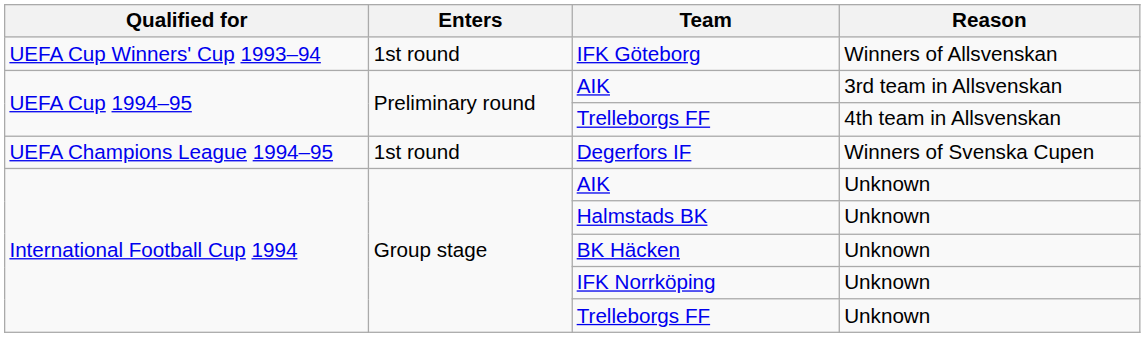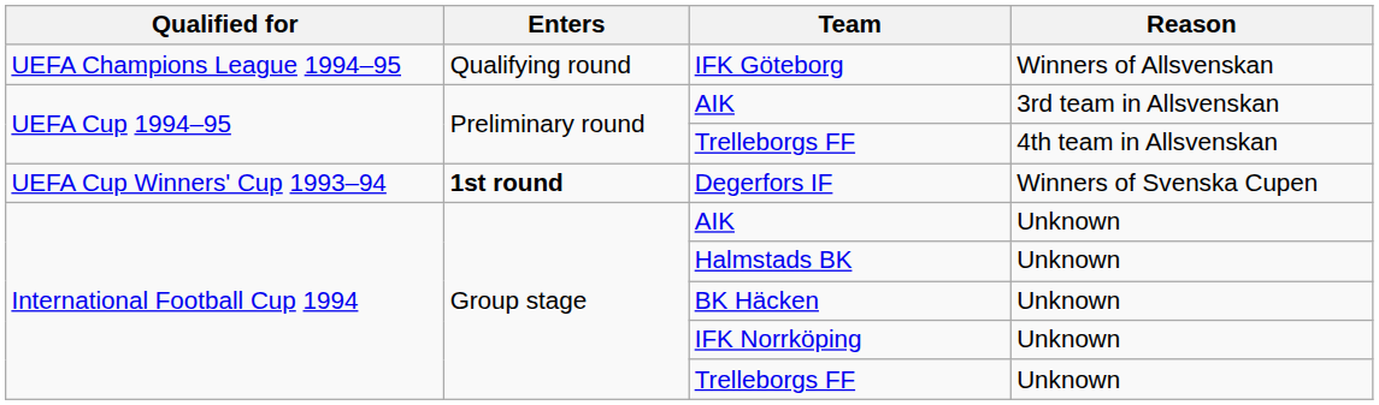IFK Göteborg | Qualified for: UEFA Cup Winners' Cup 1993–94 -> UEFA Champions League 1994–95
IFK Göteborg | Enters: 1st round -> Qualifying round
Degerfors IF | Qualified for: UEFA Champions League 1994–95 -> UEFA Cup Winners' Cup 1993–94
Degerfors IF | Enters: normal -> bold
